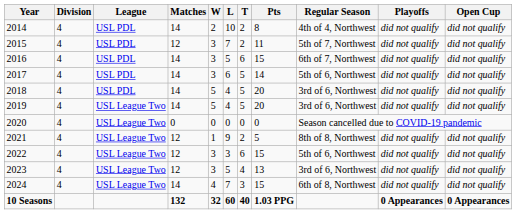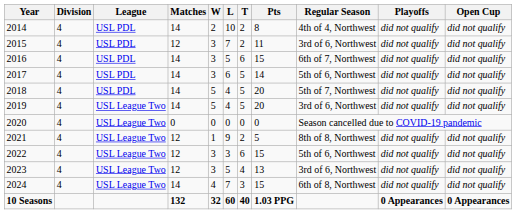2015 | Regular Season: 5th of 7, Northwest -> 3rd of 6, Northwest
2018 | Regular Season: 3rd of 6, Northwest -> 5th of 7, Northwest
